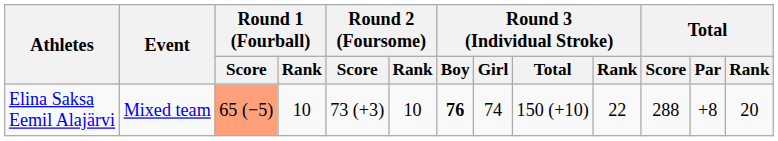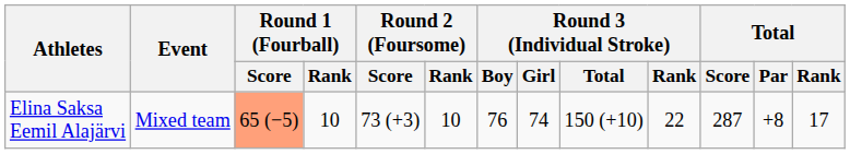Elina Saksa Eemil Alajärvi | Round 3 (Individual Stroke) / Boy: bold -> normal
Elina Saksa Eemil Alajärvi | Total / Score: 288 -> 287
Elina Saksa Eemil Alajärvi | Total / Rank: 20 -> 17
